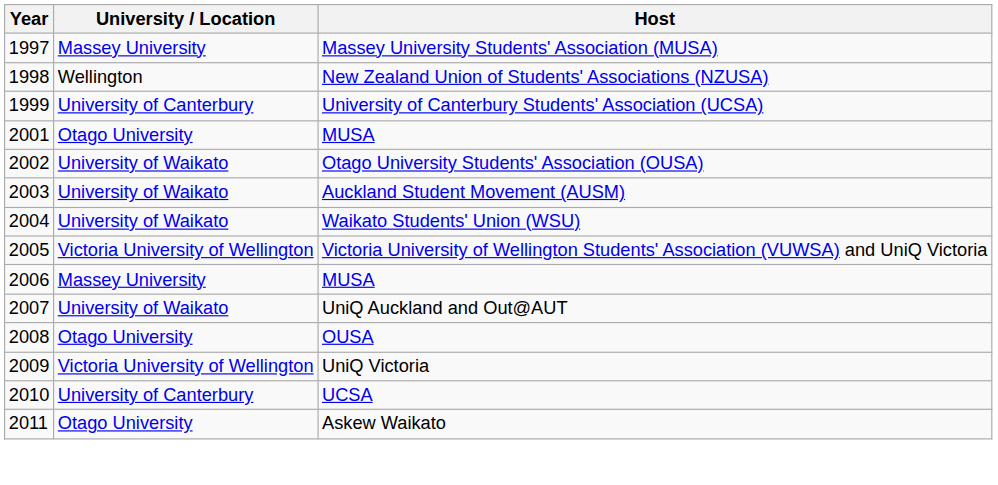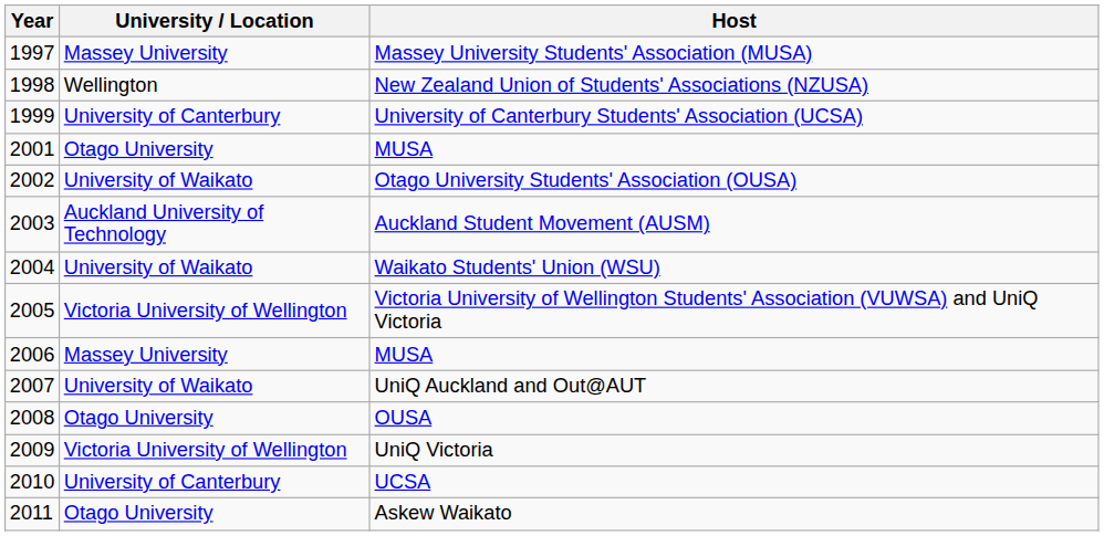Auckland Student Movement (AUSM) | University / Location: University of Waikato -> Auckland University of Technology
